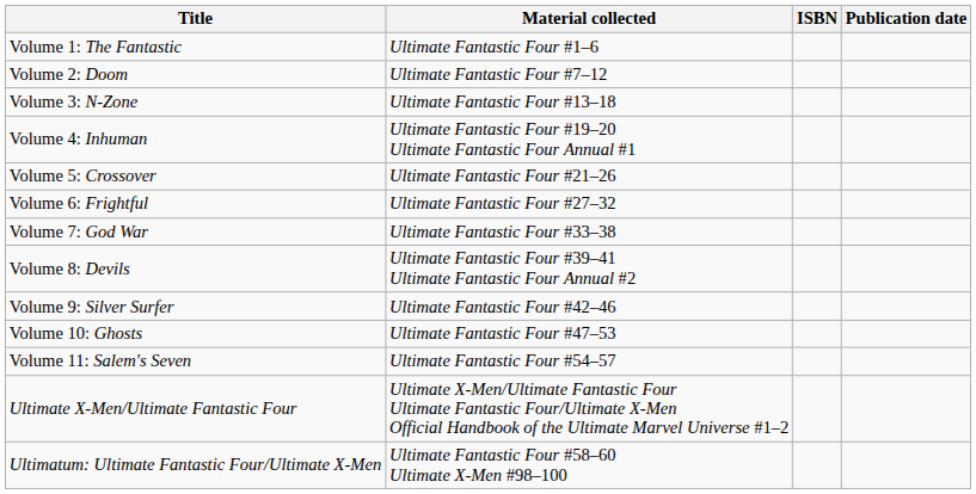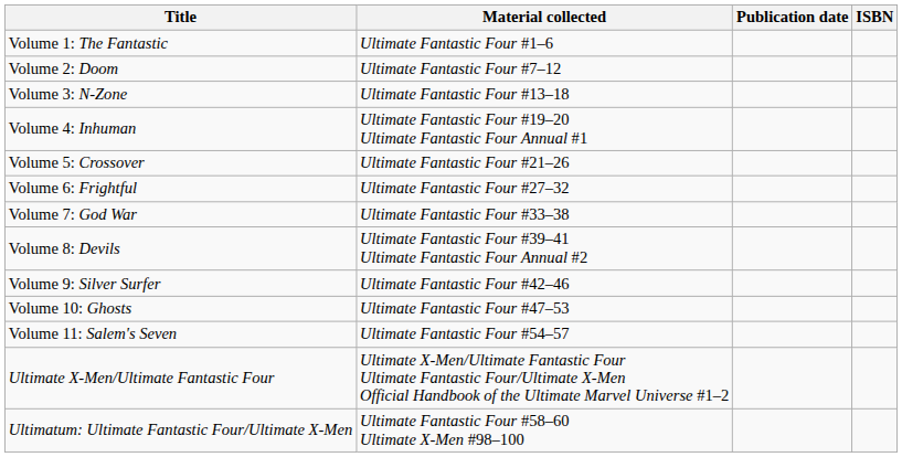columns swapped: Publication date <-> ISBN
